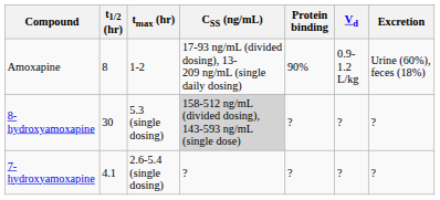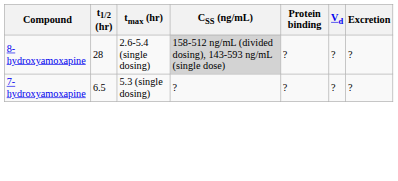- row: Amoxapine | 8 | 1-2 | 17-93 ng/mL (divided dosing), 13-209 ng/mL (single daily dosing) | 90% | 0.9-1.2 L/kg | Urine (60%), feces (18%)
8-hydroxyamoxapine | t1/2 (hr): 30 -> 28
8-hydroxyamoxapine | tmax (hr): 5.3 (single dosing) -> 2.6-5.4 (single dosing)
7-hydroxyamoxapine | t1/2 (hr): 4.1 -> 6.5
7-hydroxyamoxapine | tmax (hr): 2.6-5.4 (single dosing) -> 5.3 (single dosing)
